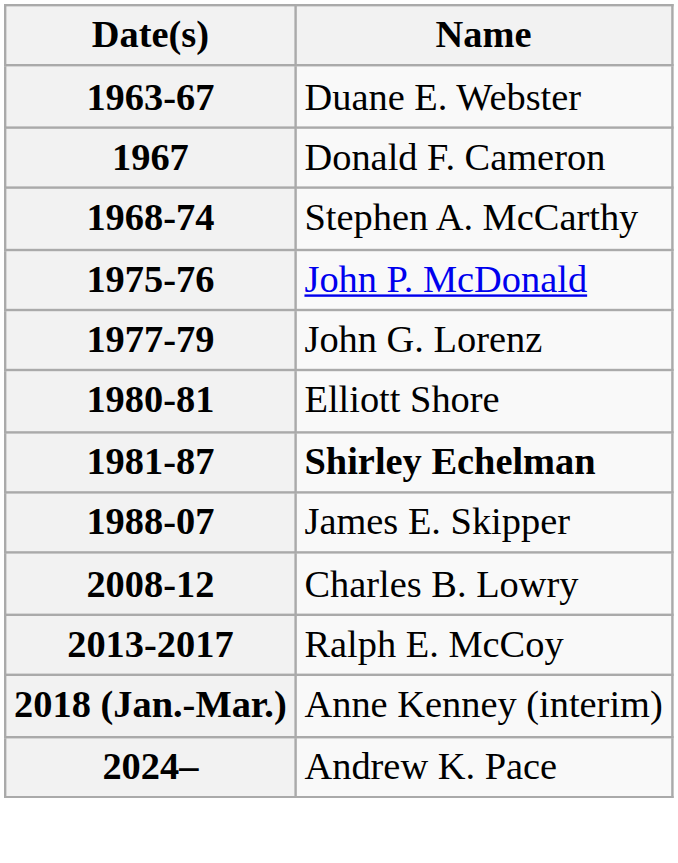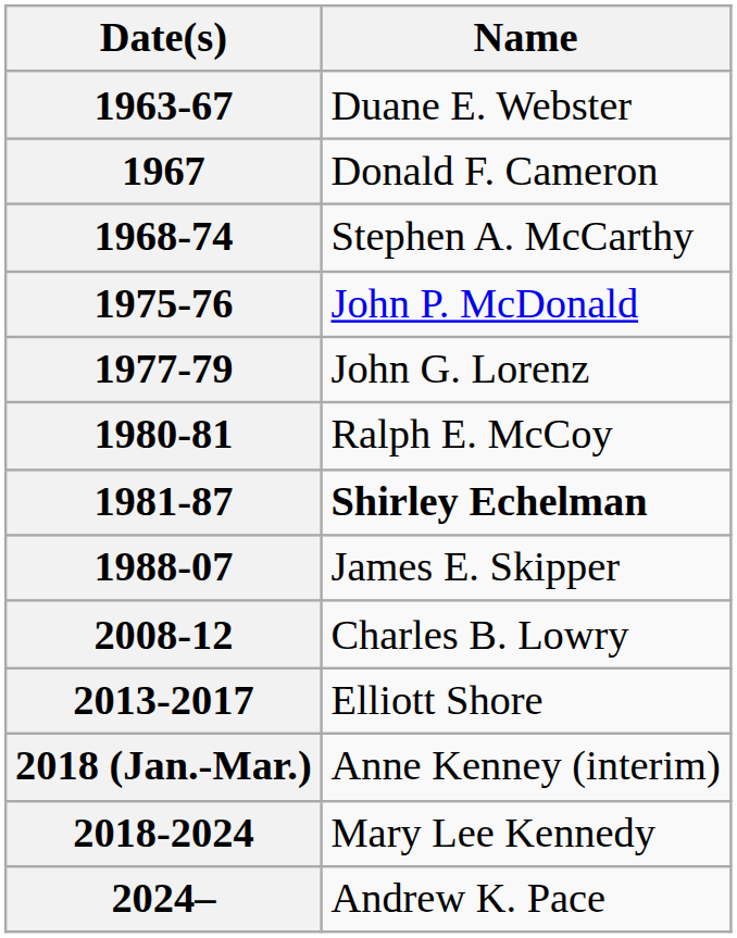1980-81 | Name: Elliott Shore -> Ralph E. McCoy
2013-2017 | Name: Ralph E. McCoy -> Elliott Shore
+ row: 2018-2024 | Mary Lee Kennedy
